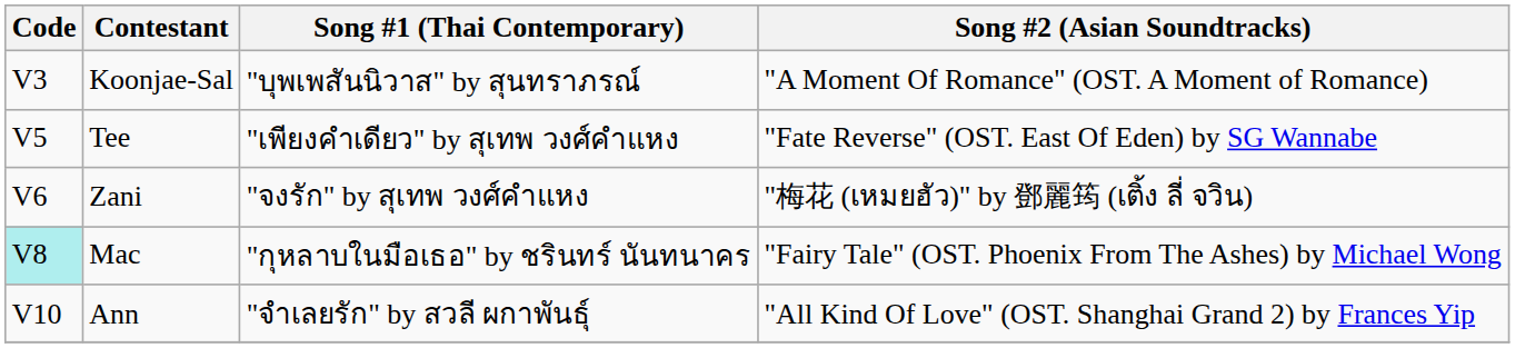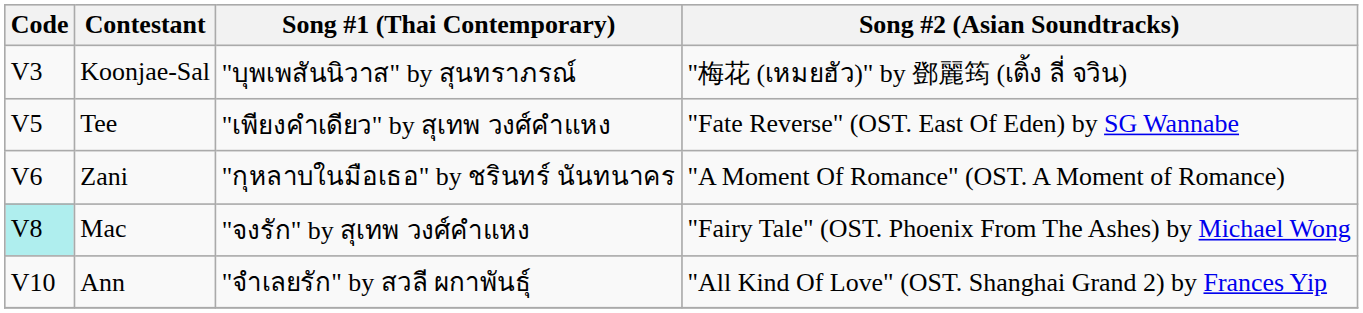Koonjae-Sal | Song #2 (Asian Soundtracks): "A Moment Of Romance" (OST. A Moment of Romance) -> "梅花 (เหมยฮัว)" by 鄧麗筠 (เติ้ง ลี่ จวิน)
Zani | Song #1 (Thai Contemporary): "จงรัก" by สุเทพ วงศ์คำแหง -> "กุหลาบในมือเธอ" by ชรินทร์ นันทนาคร
Zani | Song #2 (Asian Soundtracks): "梅花 (เหมยฮัว)" by 鄧麗筠 (เติ้ง ลี่ จวิน) -> "A Moment Of Romance" (OST. A Moment of Romance)
Mac | Song #1 (Thai Contemporary): "กุหลาบในมือเธอ" by ชรินทร์ นันทนาคร -> "จงรัก" by สุเทพ วงศ์คำแหง
